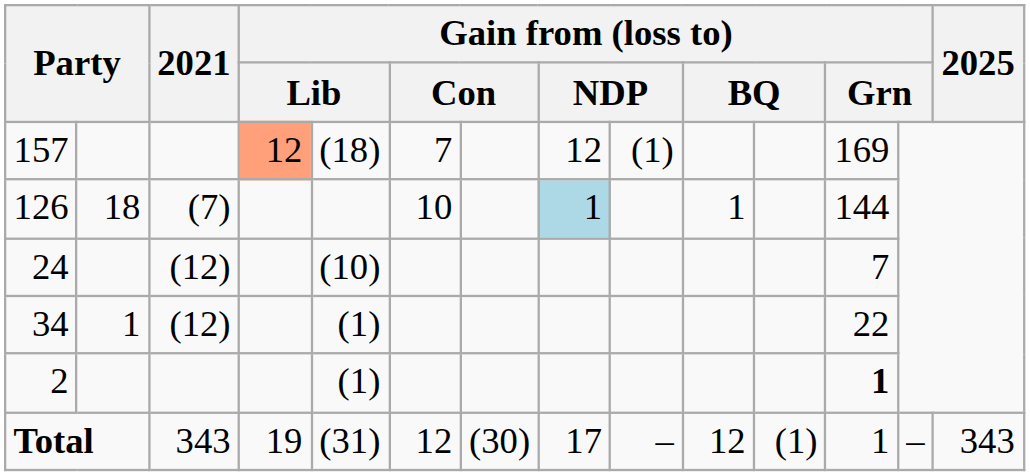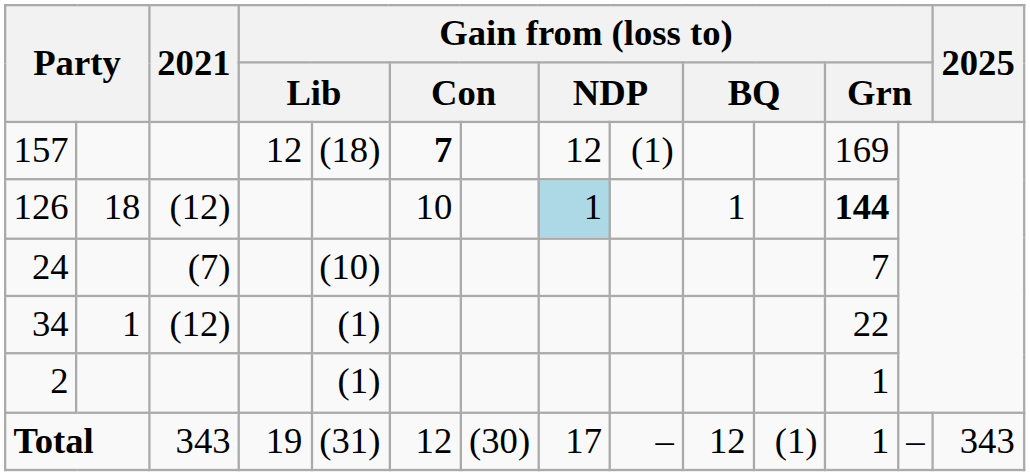157 | column 4: lightsalmon background -> no background
157 | column 6: normal -> bold
126 | 2021: (7) -> (12)
126 | column 12: normal -> bold
24 | 2021: (12) -> (7)
2 | column 12: bold -> normal
